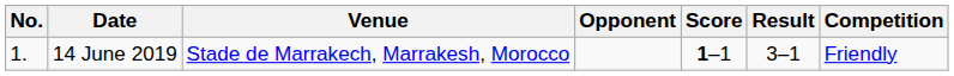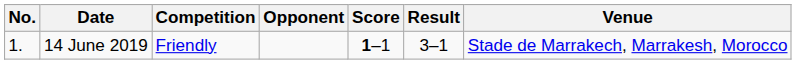columns swapped: Venue <-> Competition
